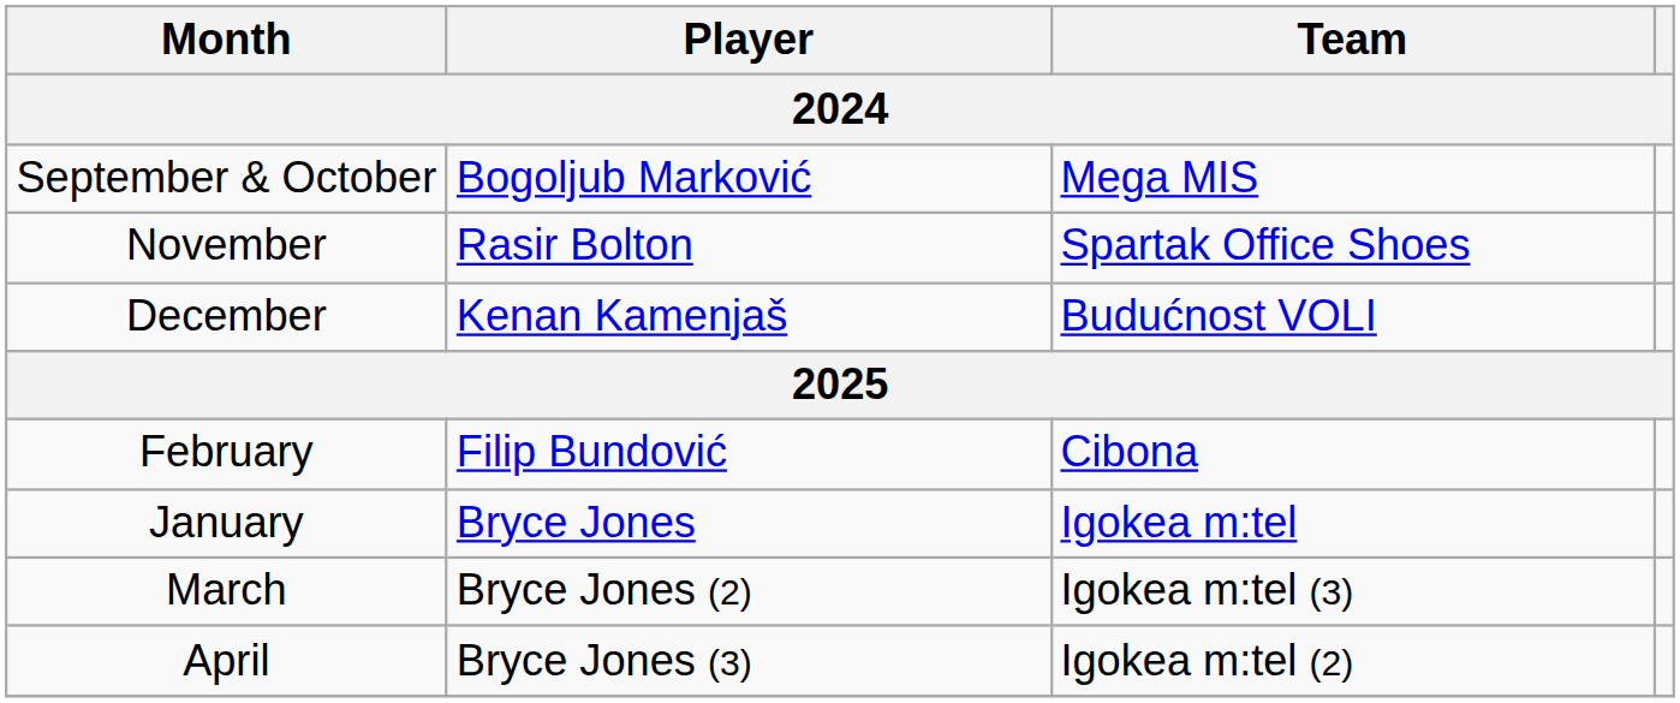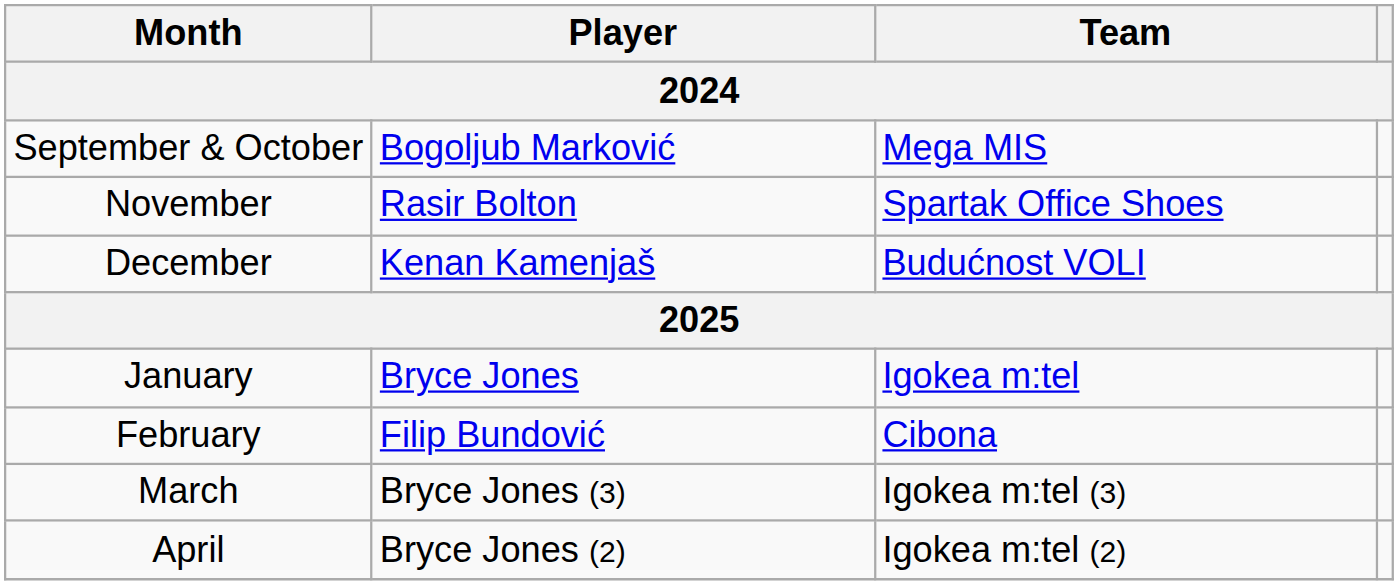rows swapped: January <-> February
March | Player: Bryce Jones (2) -> Bryce Jones (3)
April | Player: Bryce Jones (3) -> Bryce Jones (2)
